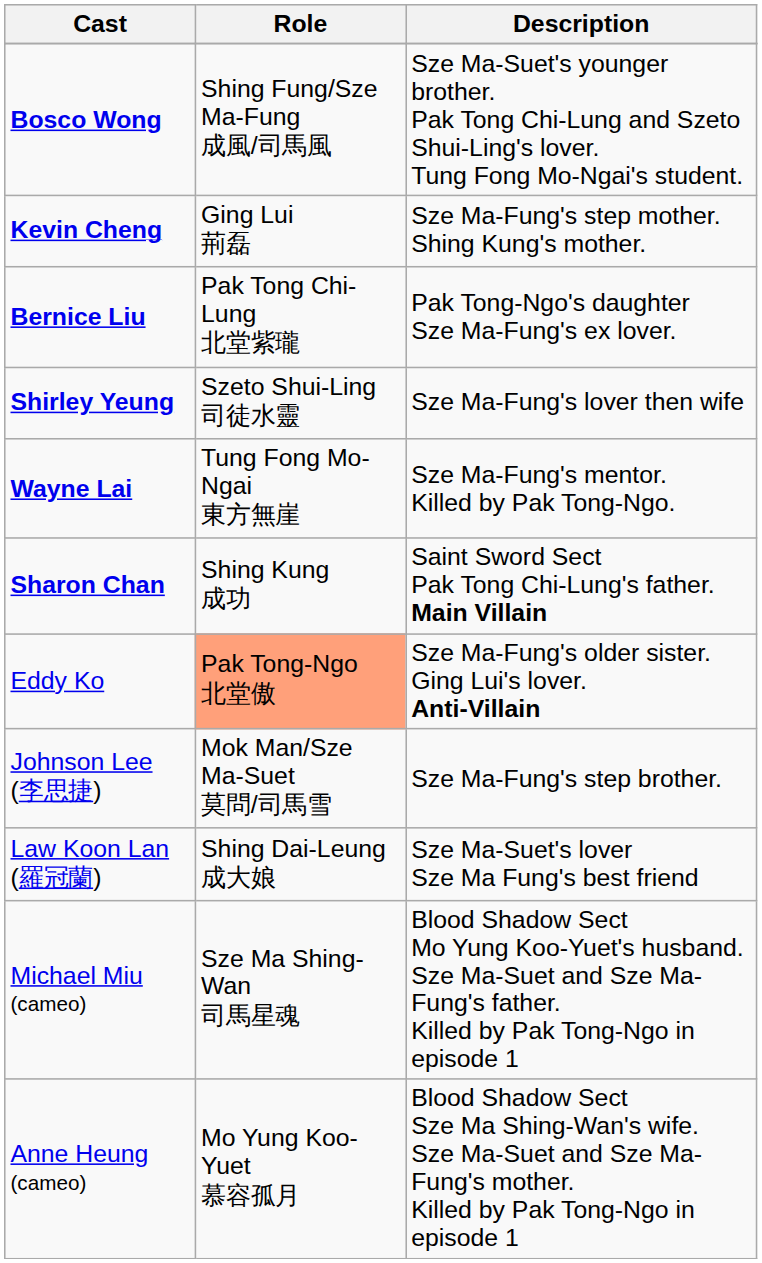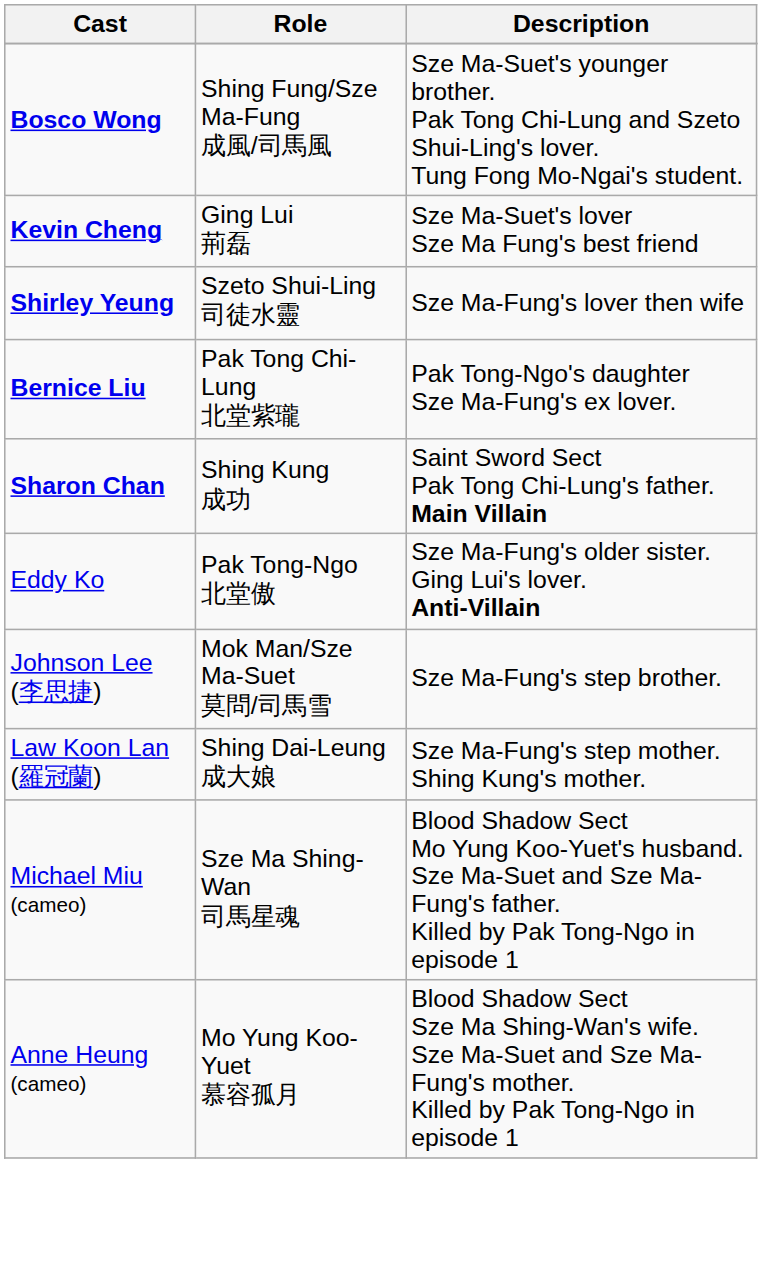Kevin Cheng | Description: Sze Ma-Fung's step mother. Shing Kung's mother. -> Sze Ma-Suet's lover Sze Ma Fung's best friend
rows swapped: Bernice Liu <-> Shirley Yeung
- row: Wayne Lai | Tung Fong Mo-Ngai 東方無崖 | Sze Ma-Fung's mentor. Killed by Pak Tong-Ngo.
Eddy Ko | Role: lightsalmon background -> no background
Law Koon Lan (羅冠蘭) | Description: Sze Ma-Suet's lover Sze Ma Fung's best friend -> Sze Ma-Fung's step mother. Shing Kung's mother.
